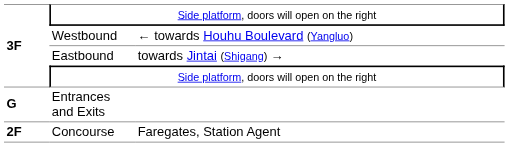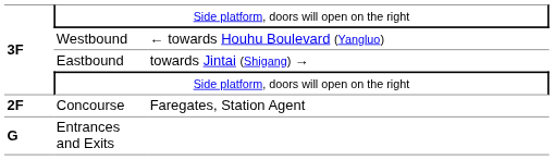rows swapped: Concourse <-> Entrances and Exits
